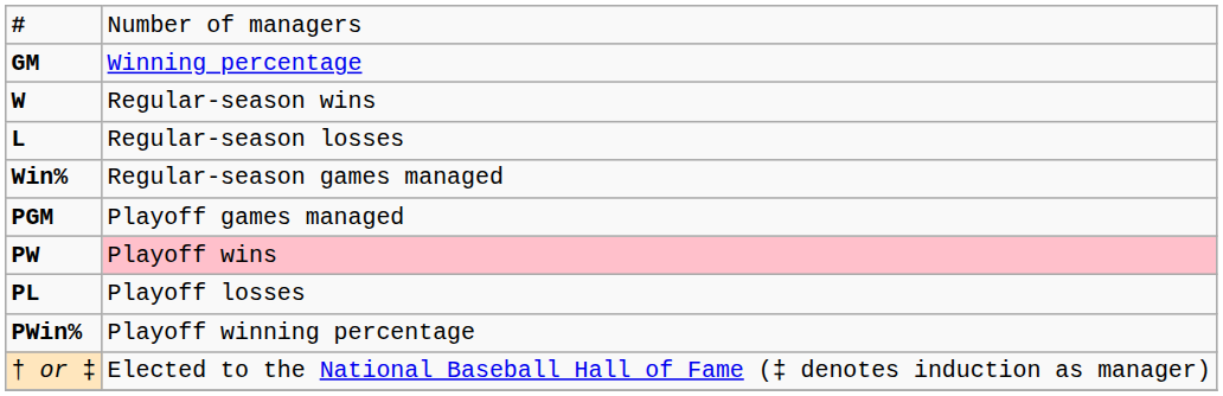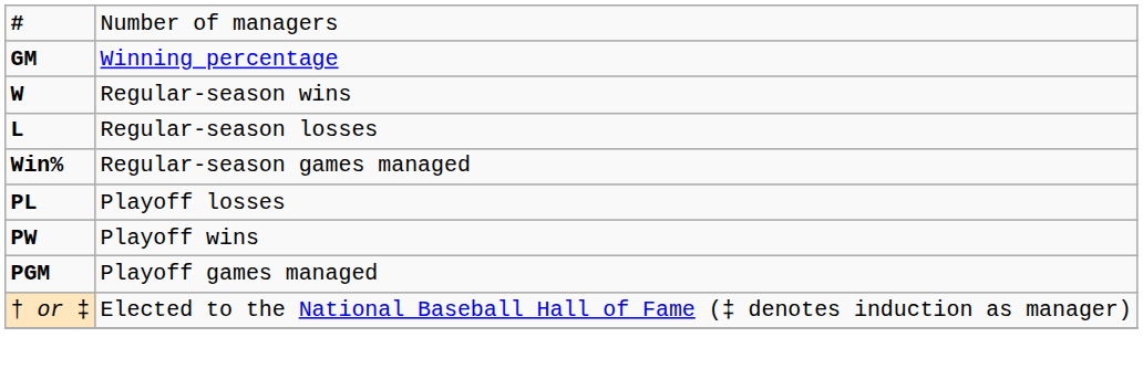rows swapped: PGM <-> PL
PW | column 2: pink background -> no background
- row: PWin% | Playoff winning percentage
